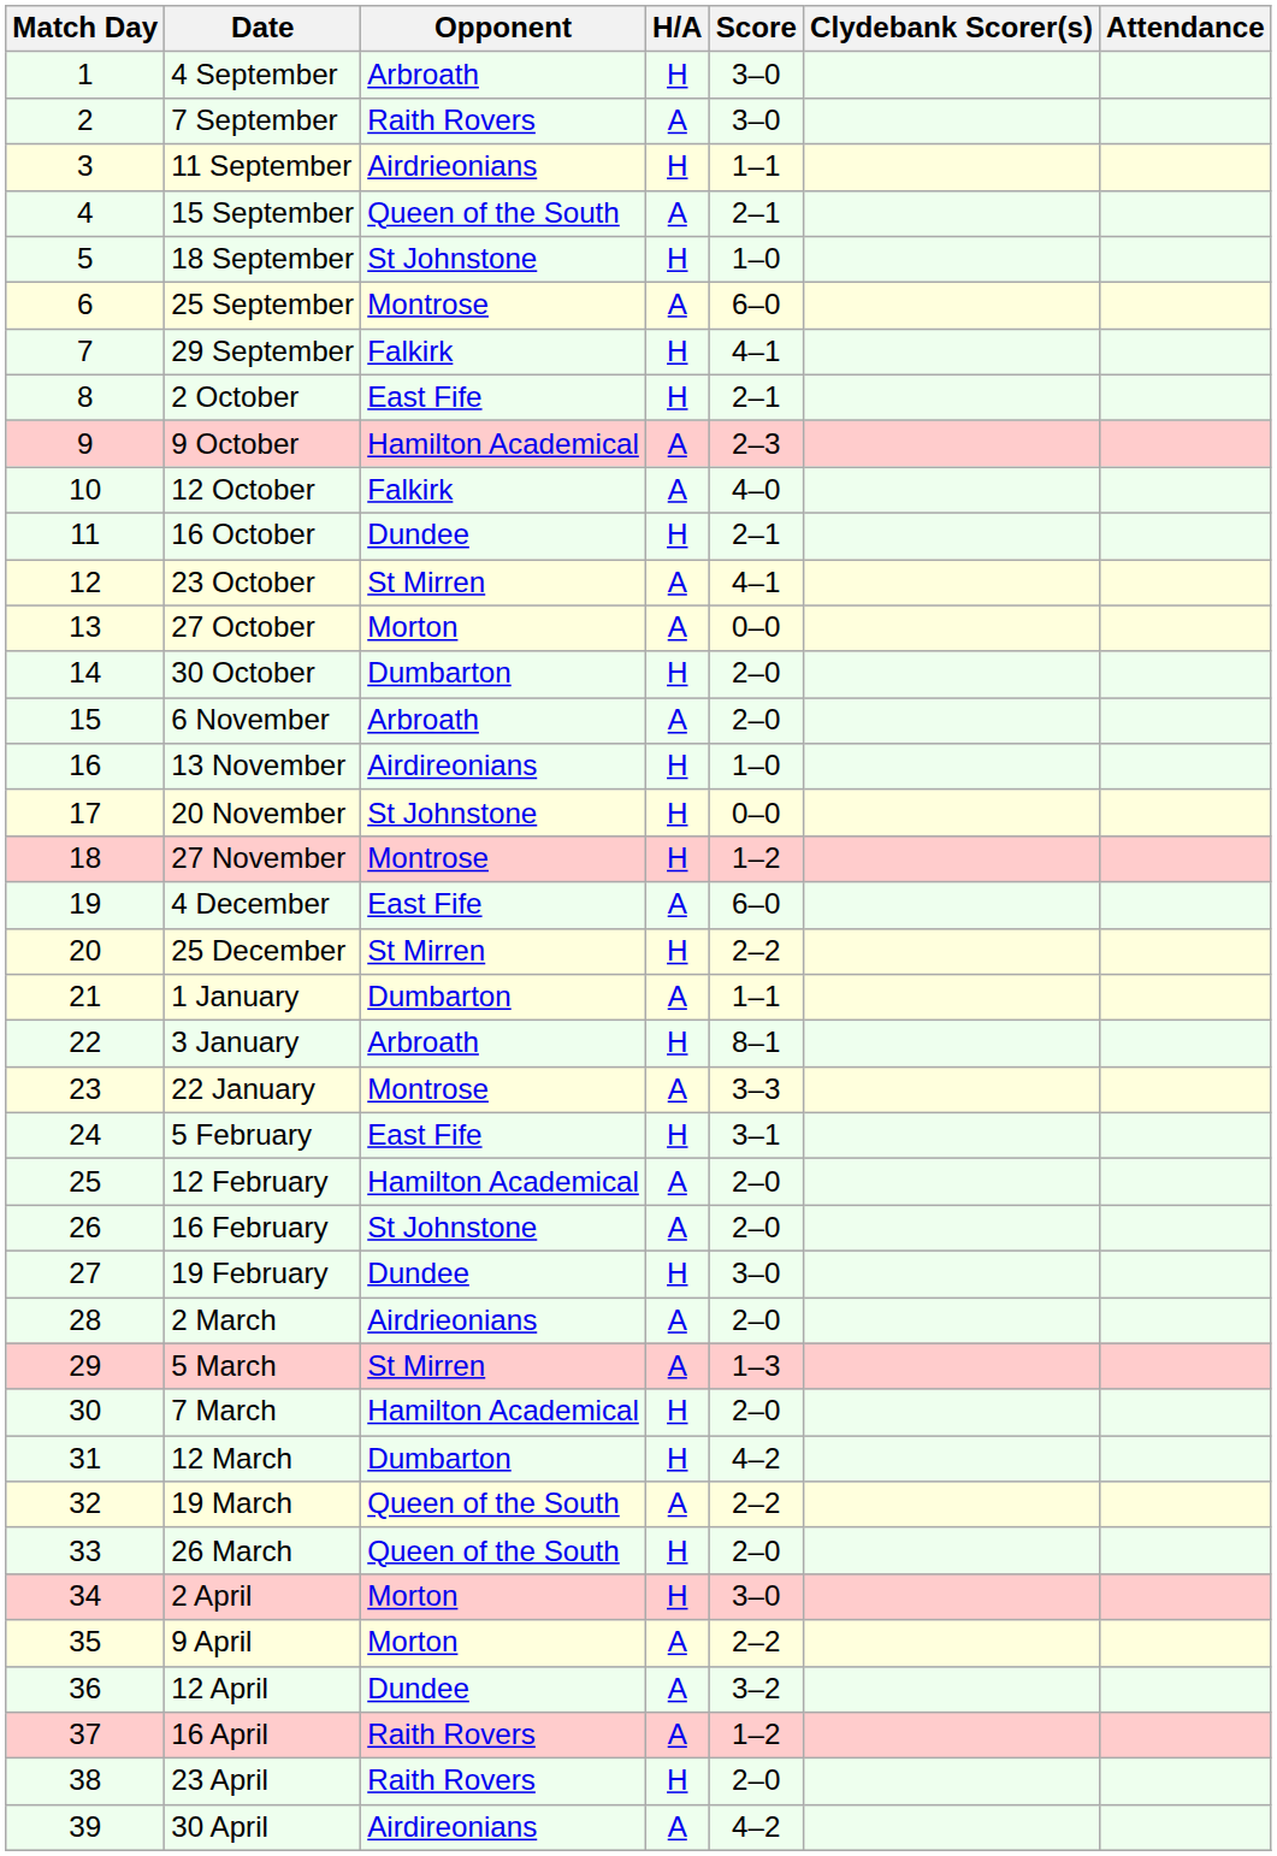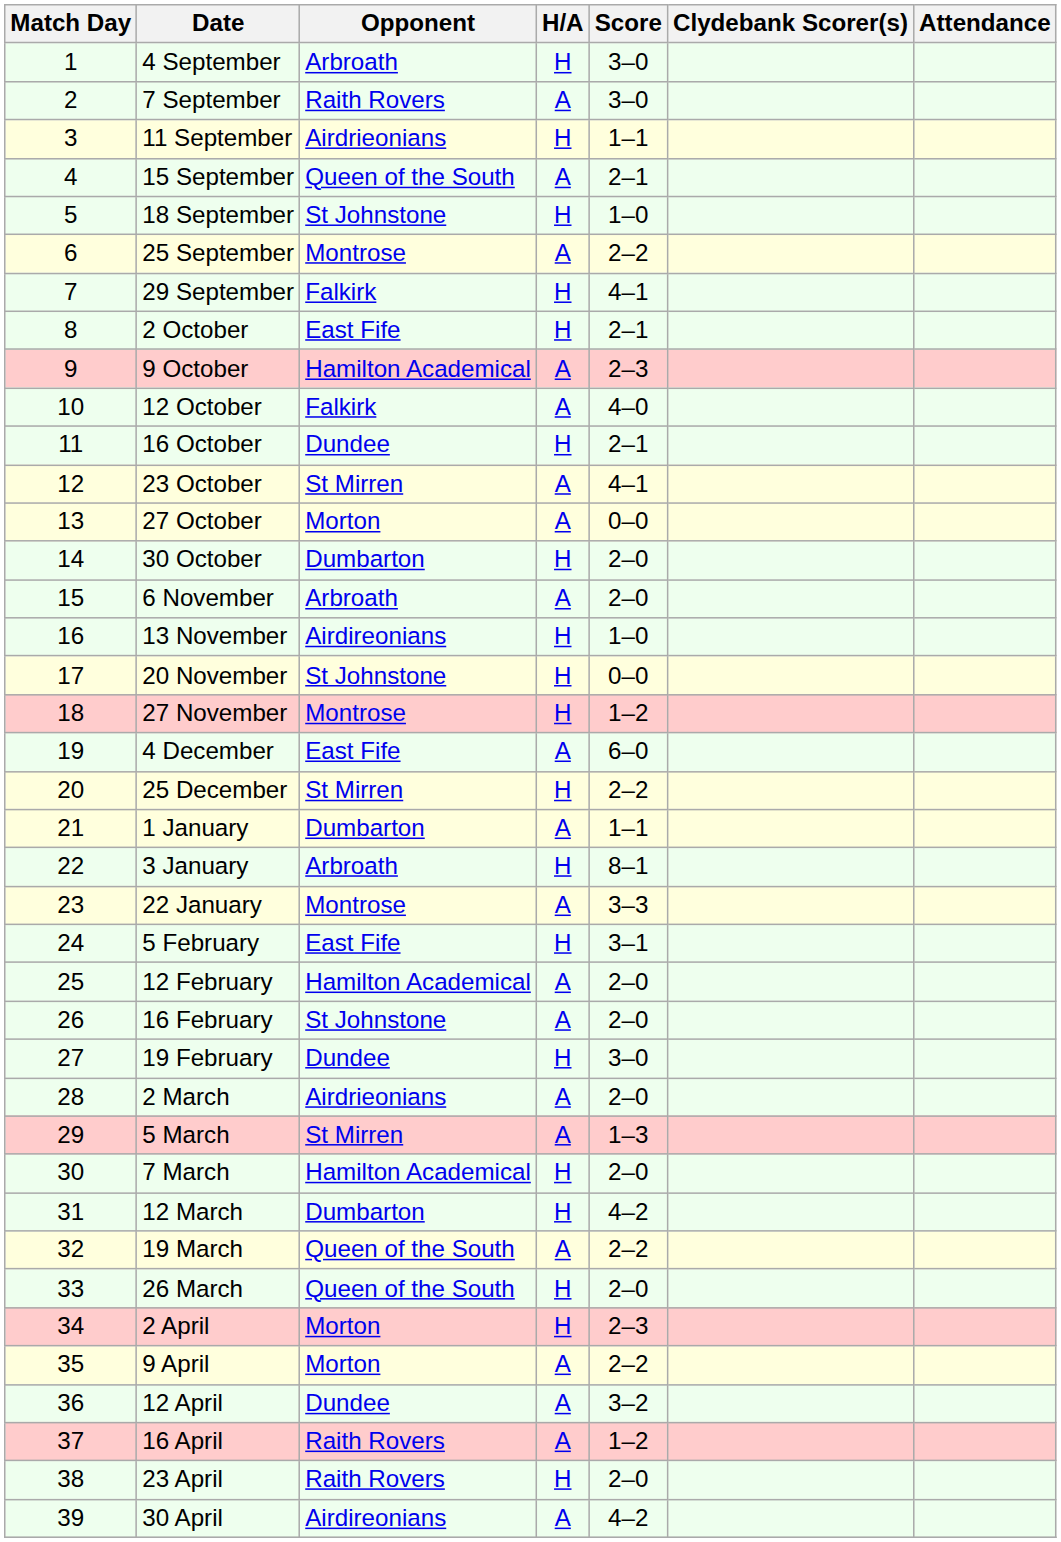25 September | Score: 6–0 -> 2–2
2 April | Score: 3–0 -> 2–3
